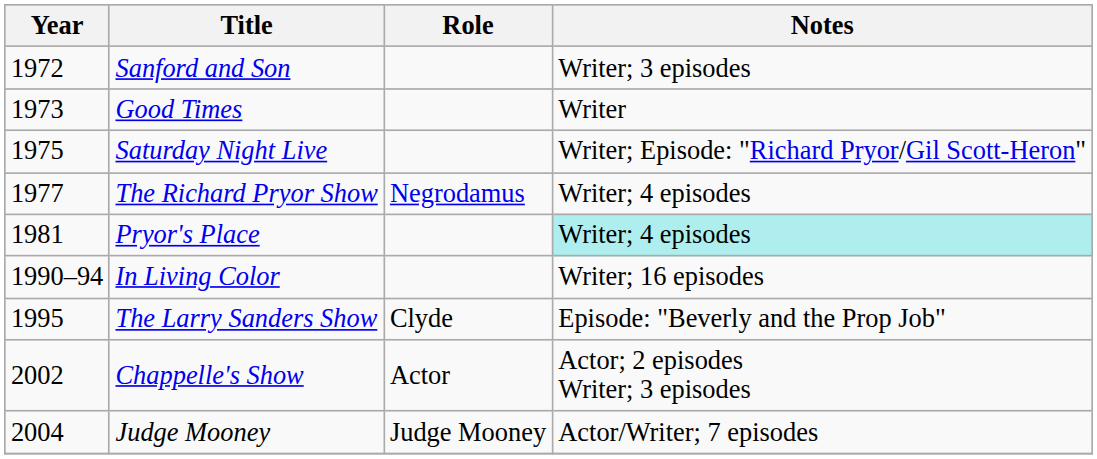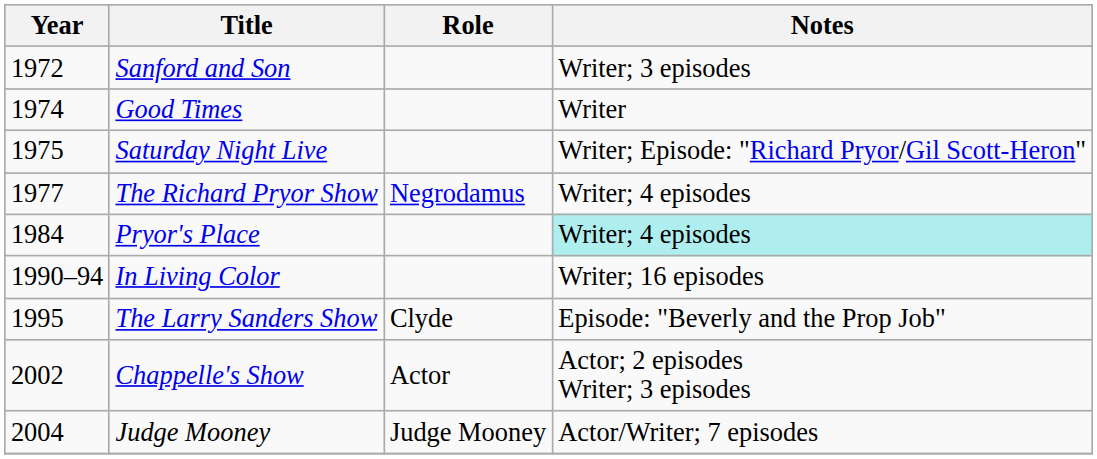Good Times | Year: 1973 -> 1974
Pryor's Place | Year: 1981 -> 1984
